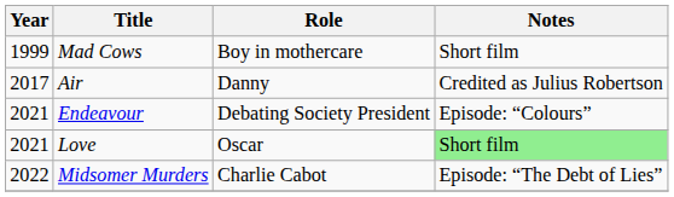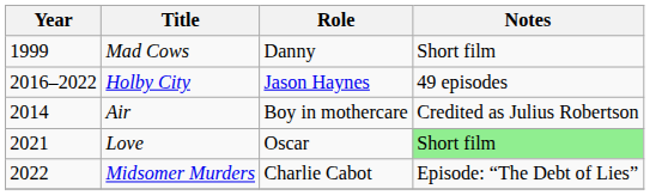Mad Cows | Role: Boy in mothercare -> Danny
+ row: 2016–2022 | Holby City | Jason Haynes | 49 episodes
Air | Year: 2017 -> 2014
Air | Role: Danny -> Boy in mothercare
- row: 2021 | Endeavour | Debating Society President | Episode: “Colours”
